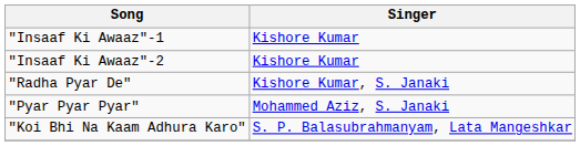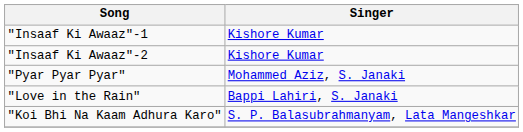- row: "Radha Pyar De" | Kishore Kumar, S. Janaki
+ row: "Love in the Rain" | Bappi Lahiri, S. Janaki
